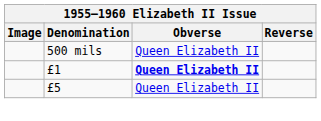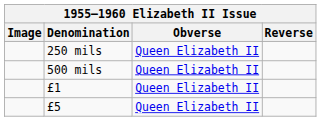+ row: 250 mils | Queen Elizabeth II
£1 | Obverse: bold -> normal
